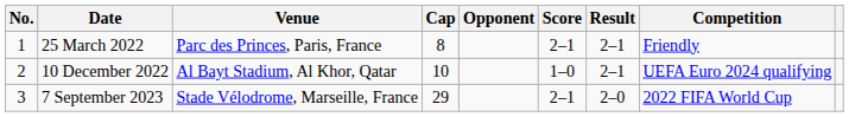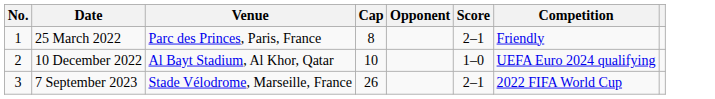- column: Result | 2–1 | 2–1 | 2–0
7 September 2023 | Cap: 29 -> 26
